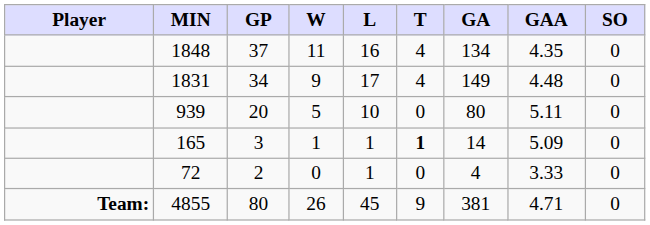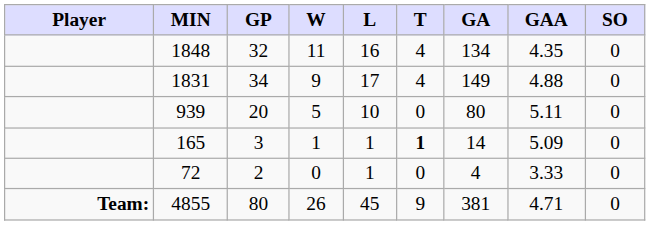1848 | GP: 37 -> 32
1831 | GAA: 4.48 -> 4.88
